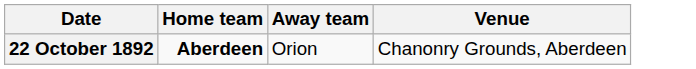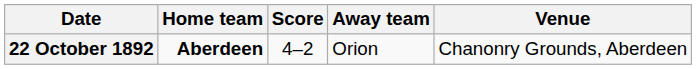+ column: Score | 4–2
